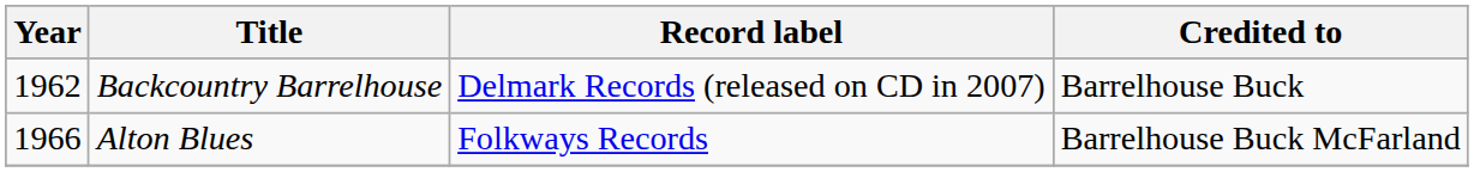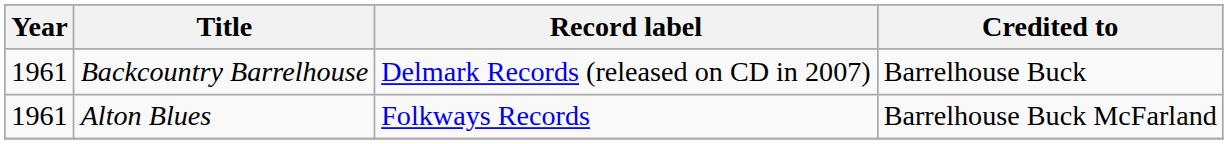Backcountry Barrelhouse | Year: 1962 -> 1961
Alton Blues | Year: 1966 -> 1961
